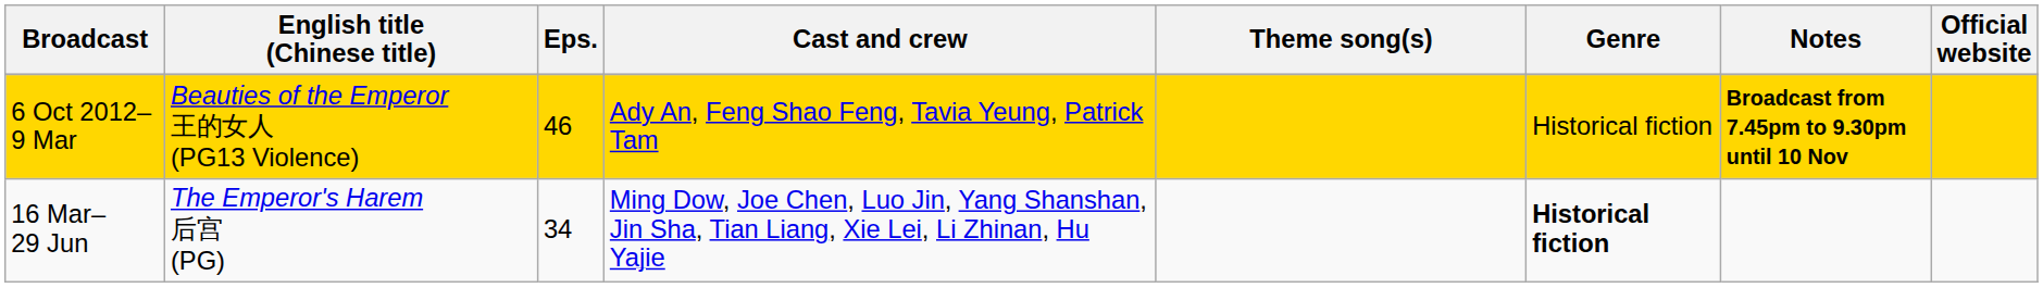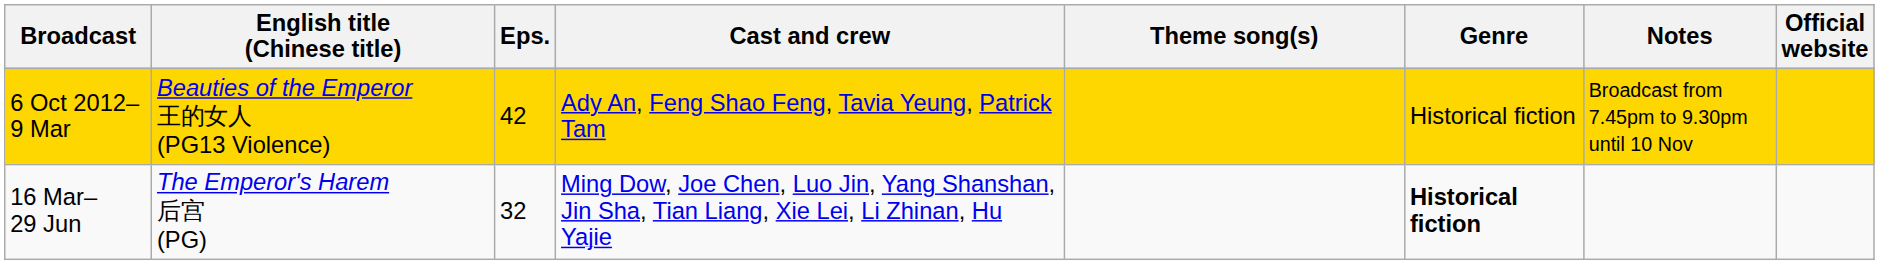6 Oct 2012– 9 Mar | Eps.: 46 -> 42
6 Oct 2012– 9 Mar | Notes: bold -> normal
16 Mar– 29 Jun | Eps.: 34 -> 32
